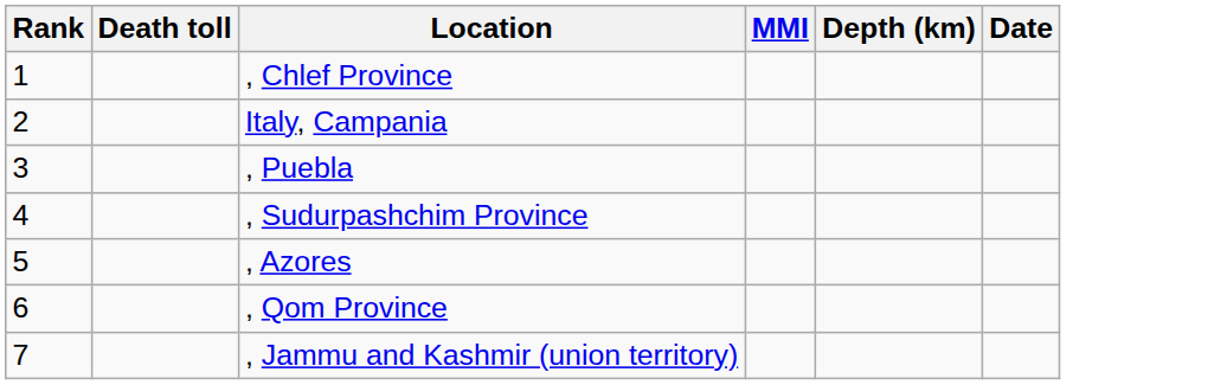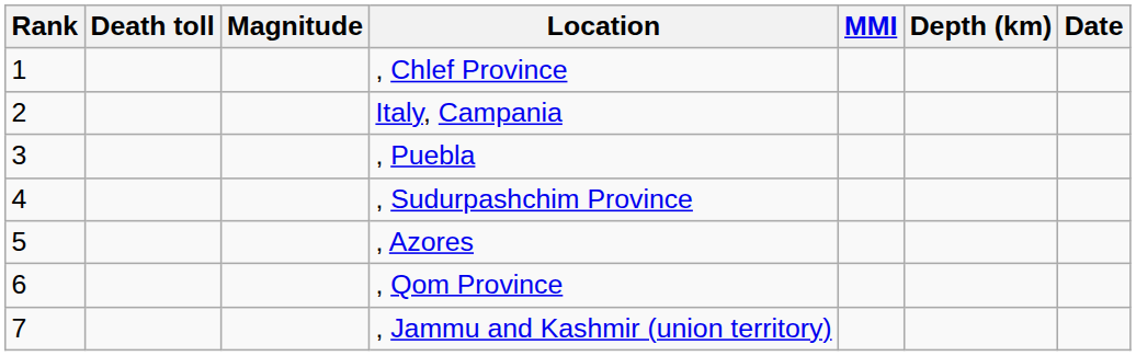+ column: Magnitude
